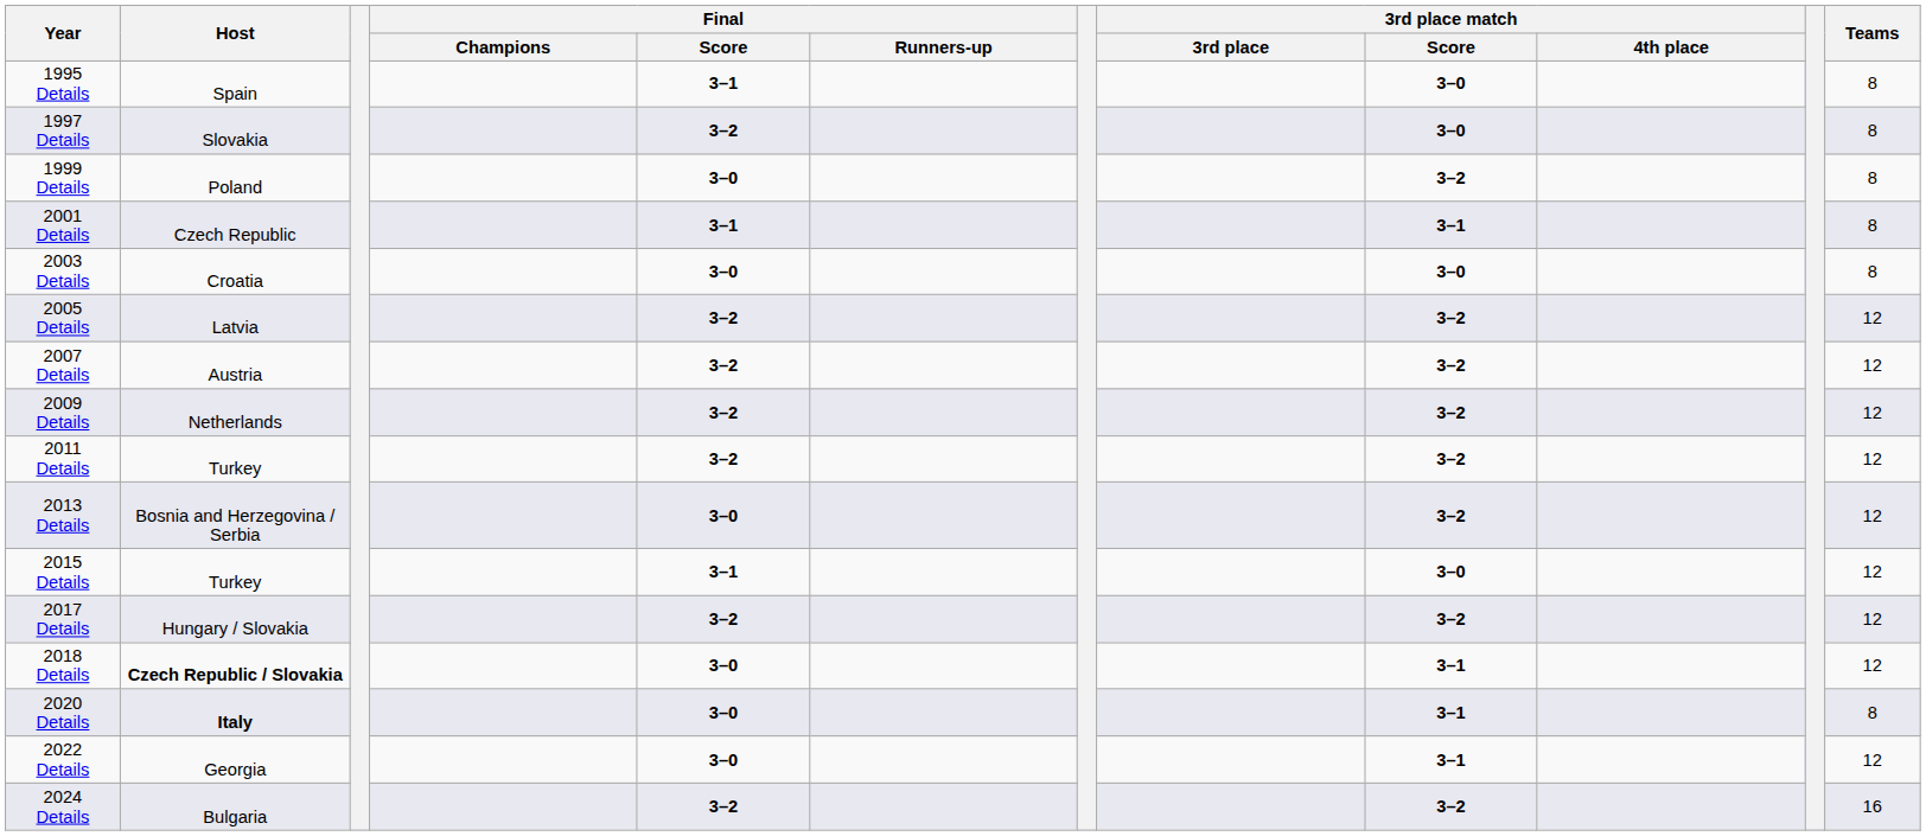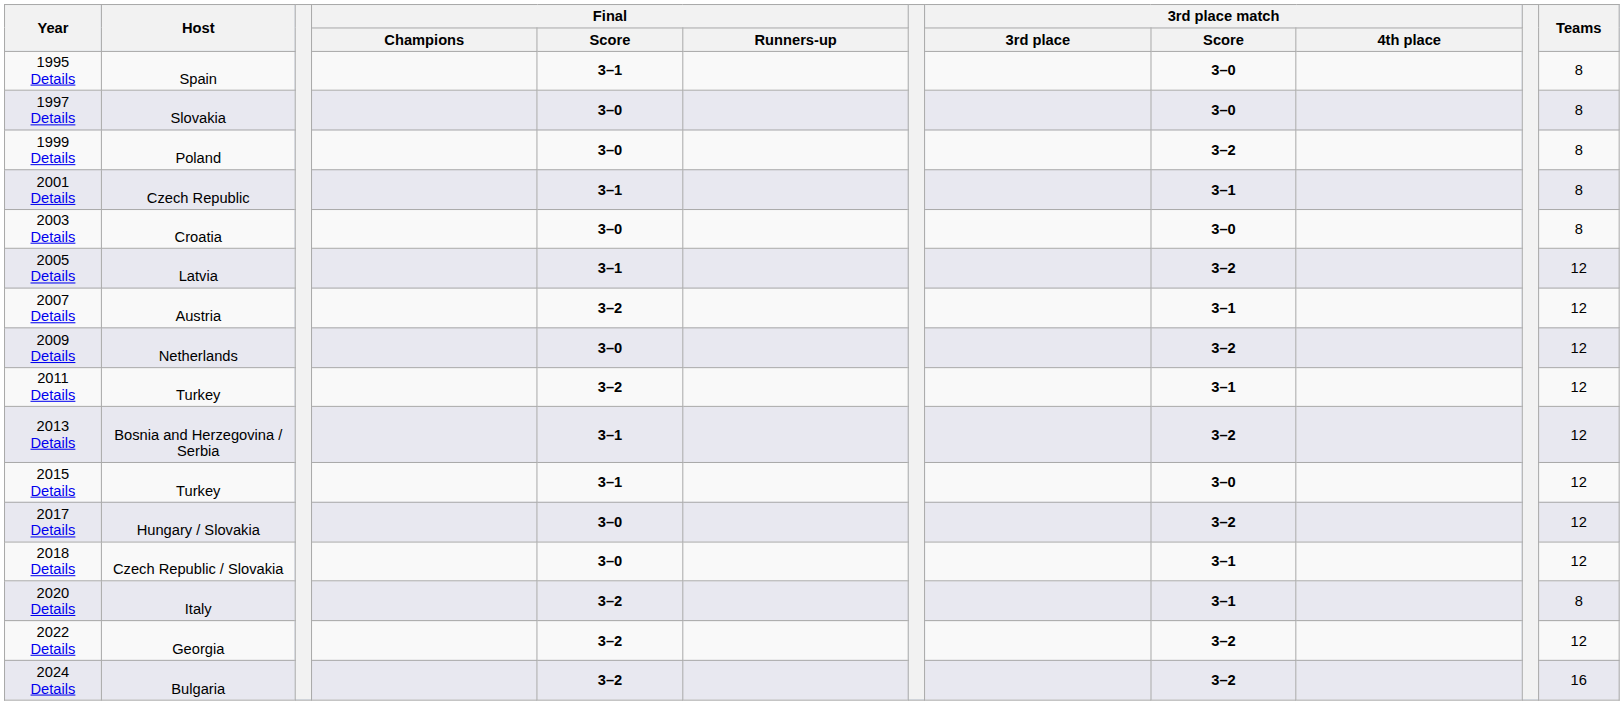1997 Details | Final / Score: 3–2 -> 3–0
2005 Details | Final / Score: 3–2 -> 3–1
2007 Details | 3rd place match / Score: 3–2 -> 3–1
2009 Details | Final / Score: 3–2 -> 3–0
2011 Details | 3rd place match / Score: 3–2 -> 3–1
2013 Details | Final / Score: 3–0 -> 3–1
2017 Details | Final / Score: 3–2 -> 3–0
2018 Details | Host: bold -> normal
2020 Details | Host: bold -> normal
2020 Details | Final / Score: 3–0 -> 3–2
2022 Details | Final / Score: 3–0 -> 3–2
2022 Details | 3rd place match / Score: 3–1 -> 3–2
